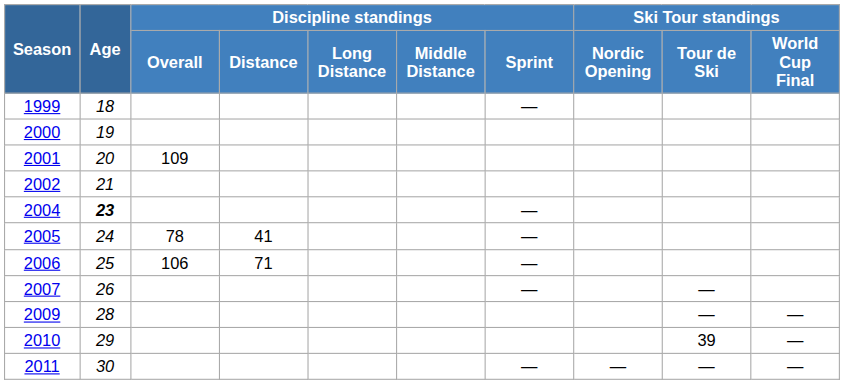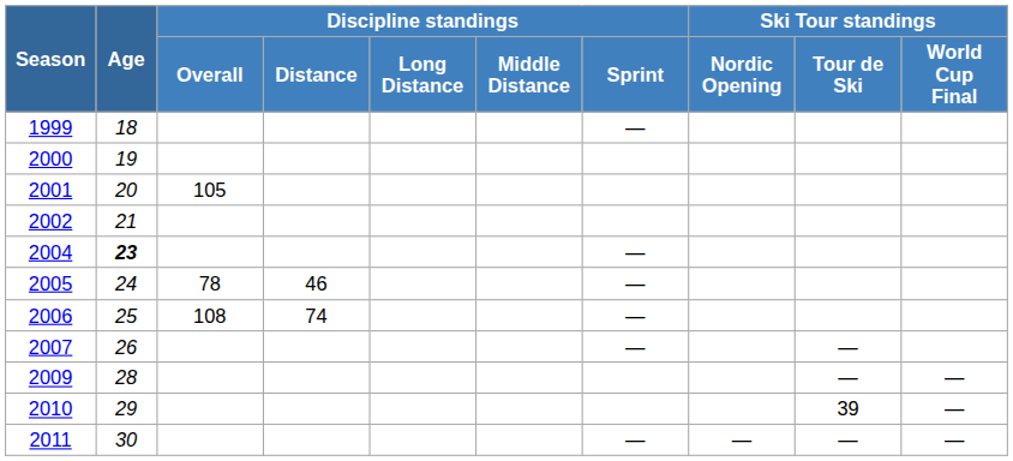2001 | Discipline standings / Overall: 109 -> 105
2005 | Discipline standings / Distance: 41 -> 46
2006 | Discipline standings / Overall: 106 -> 108
2006 | Discipline standings / Distance: 71 -> 74
